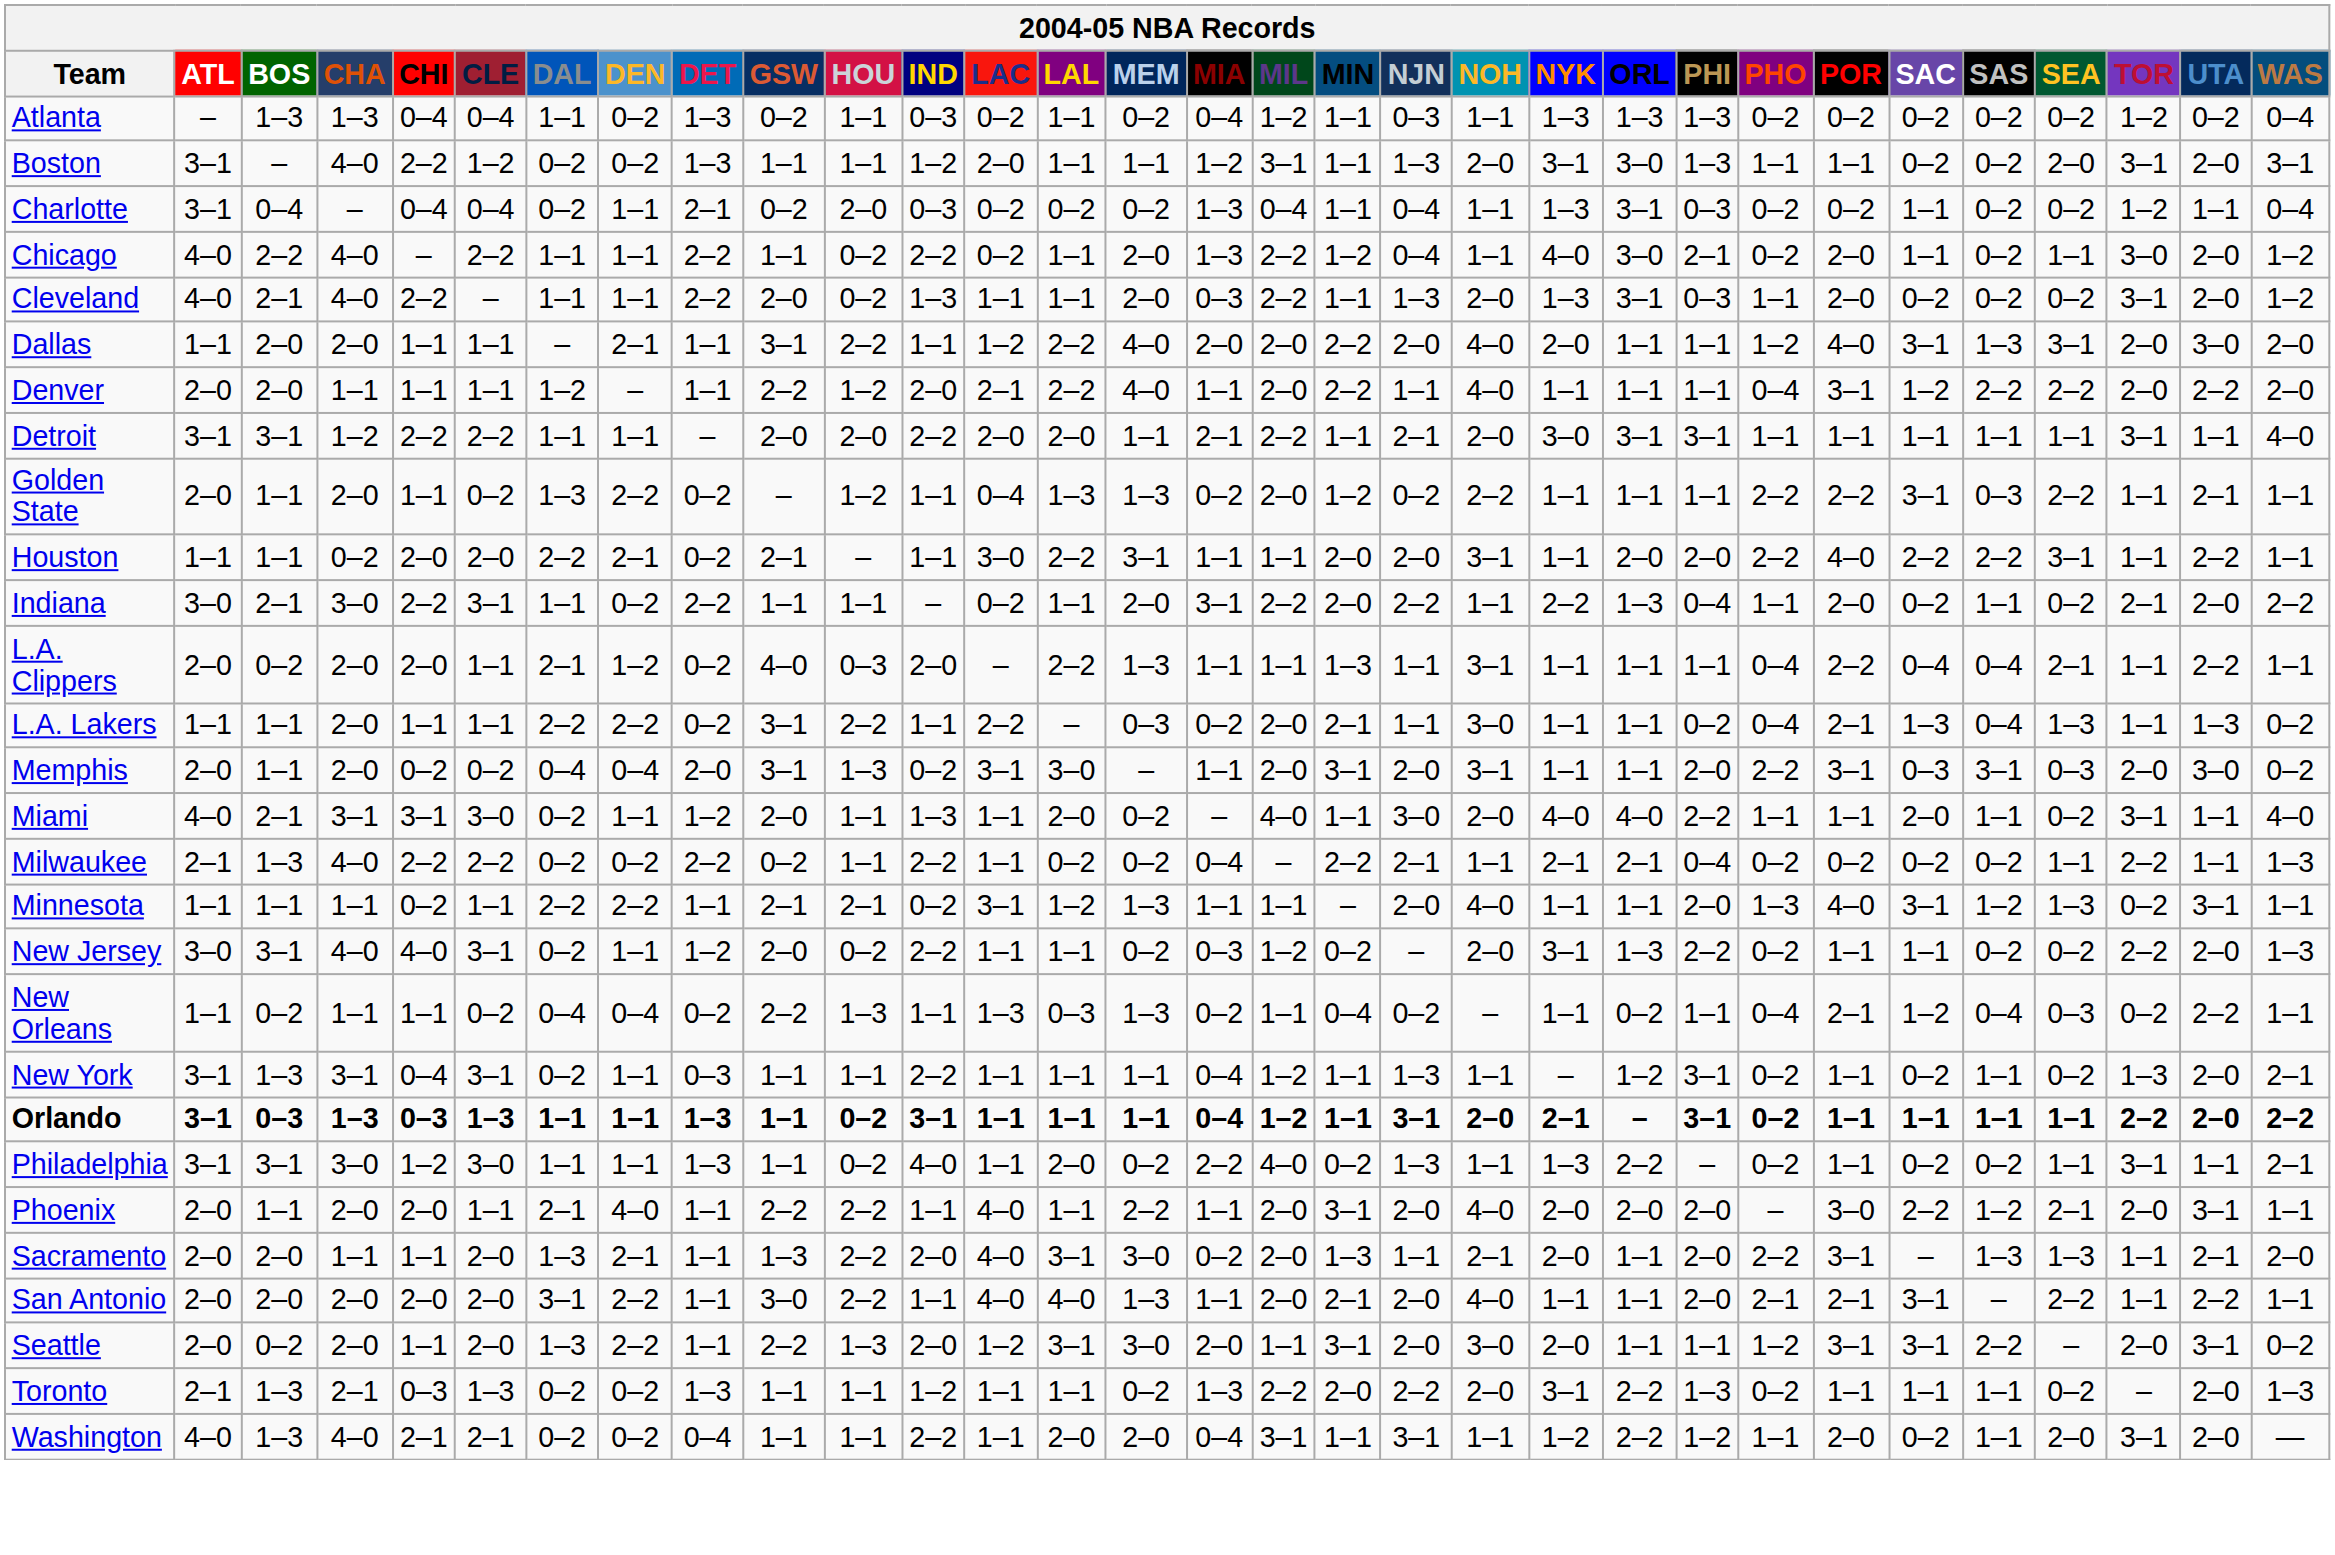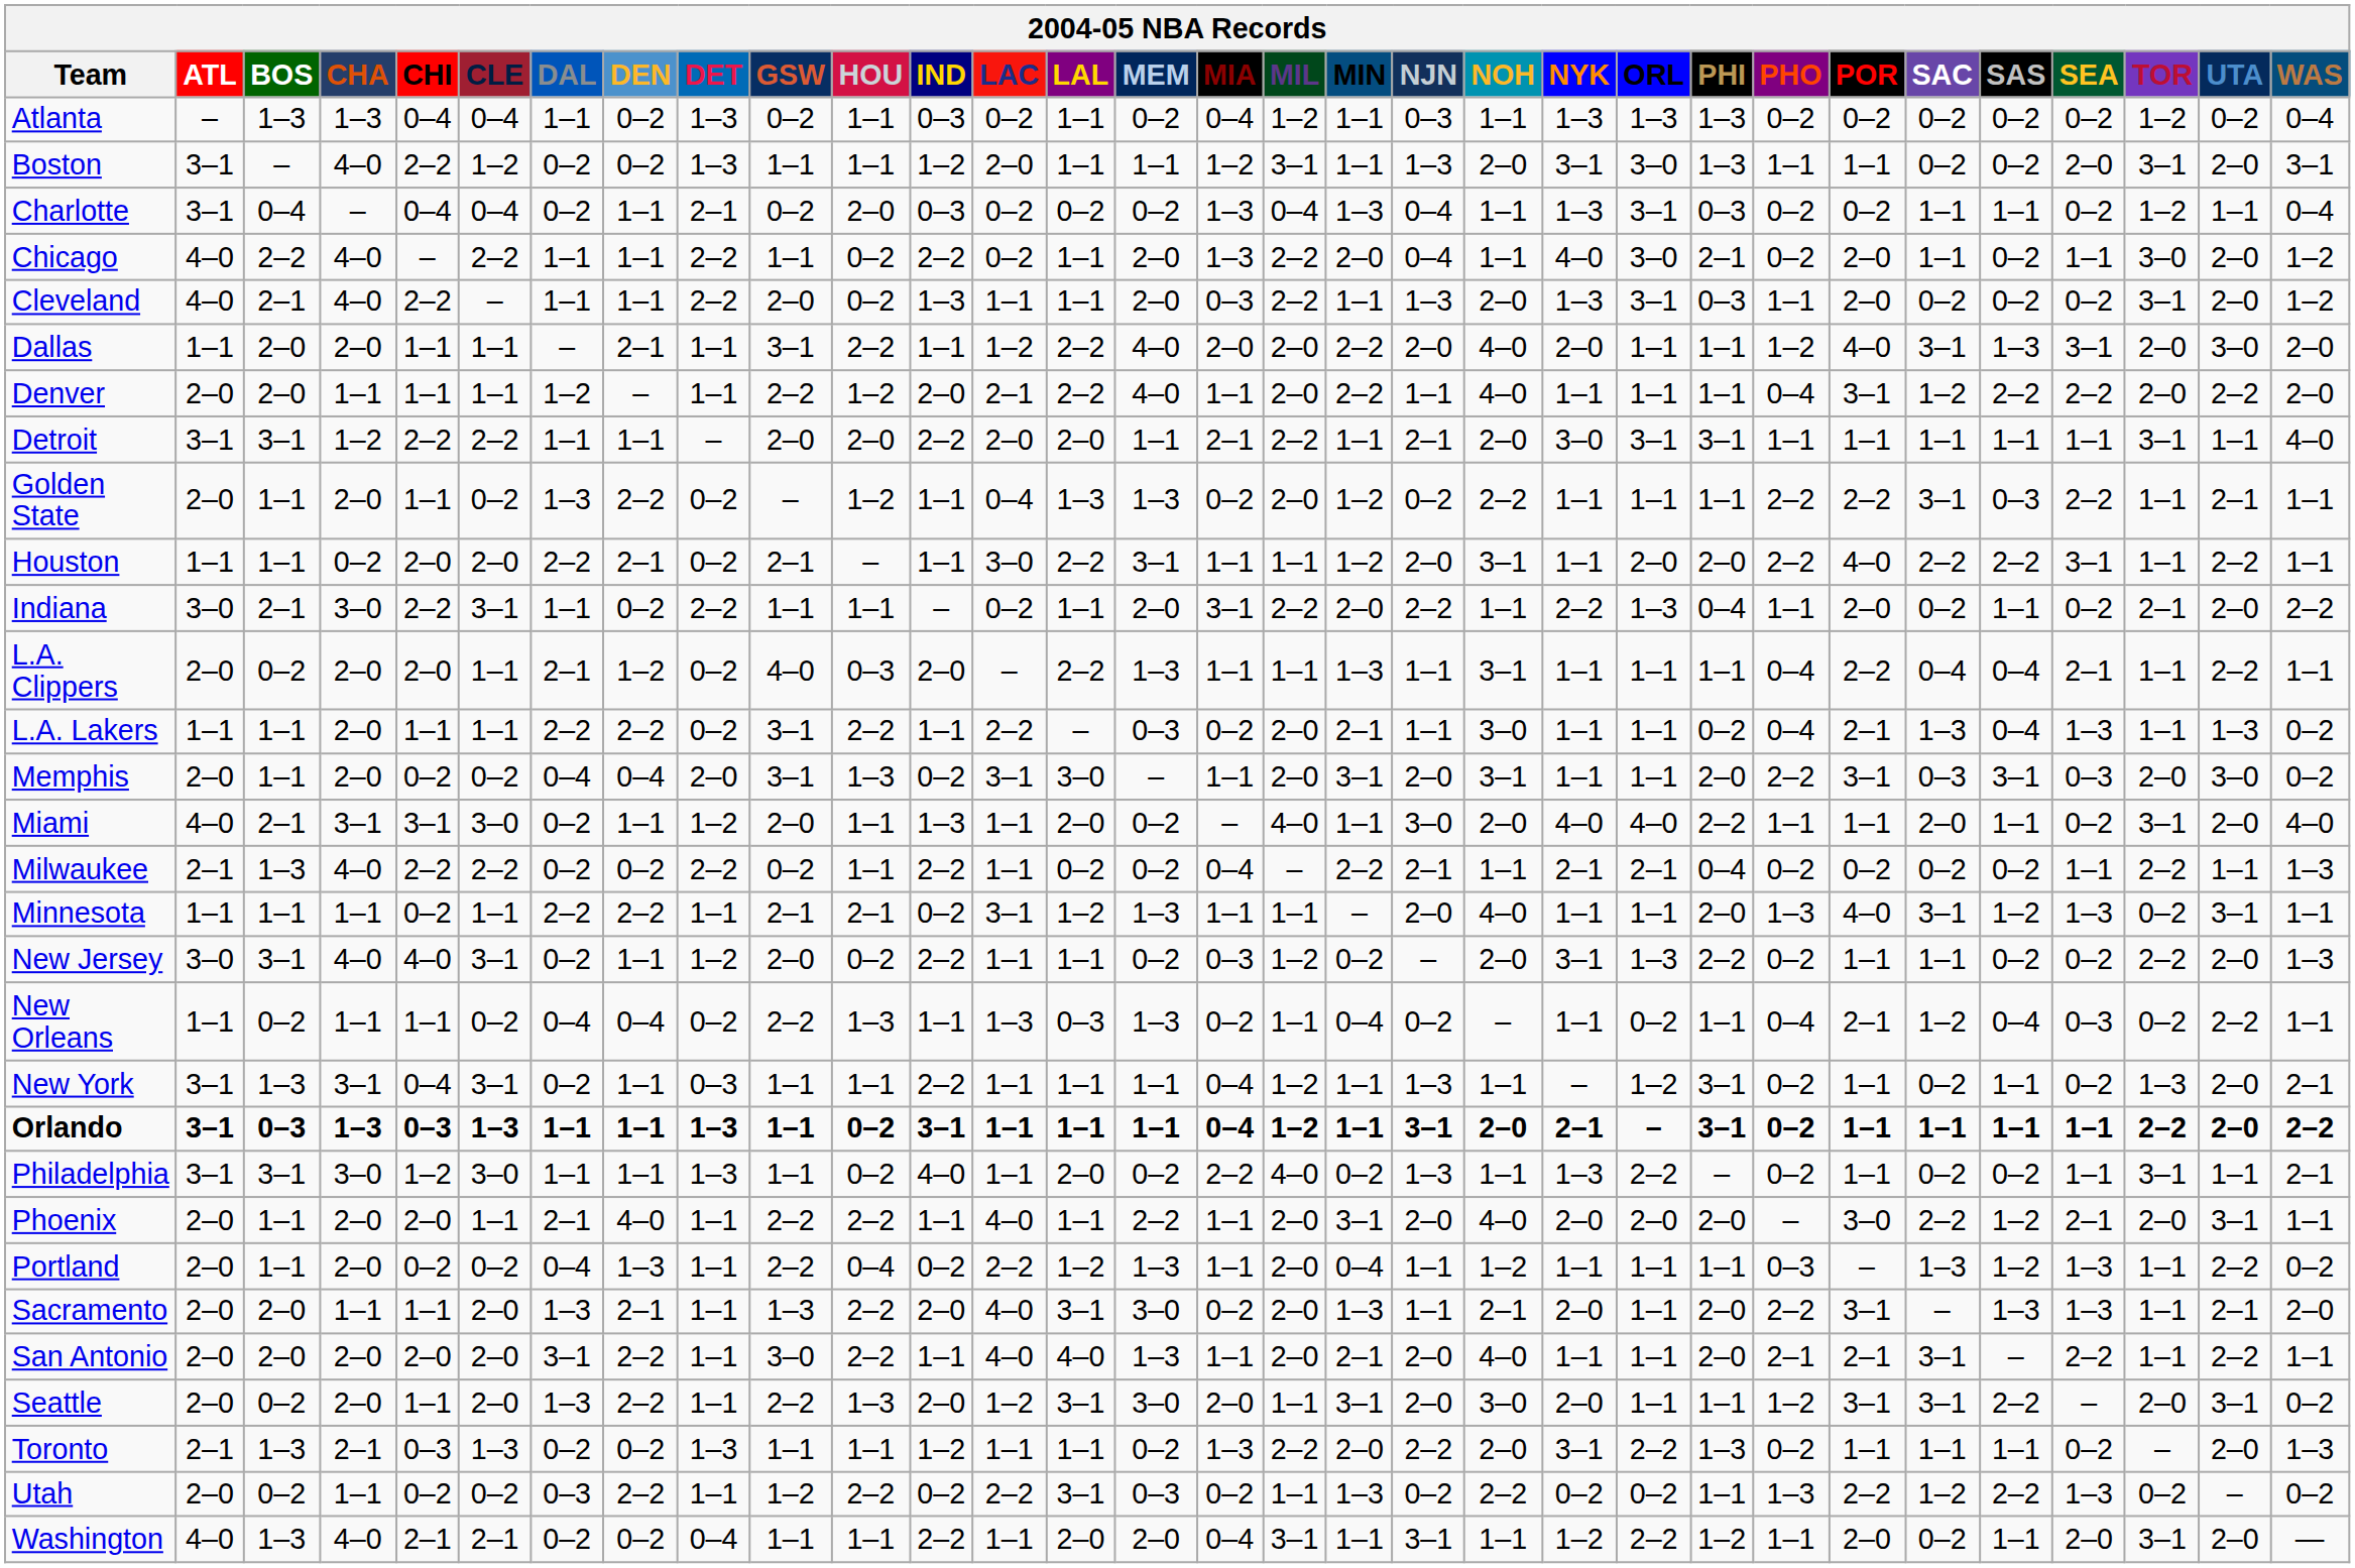Charlotte | MIN: 1–1 -> 1–3
Charlotte | SAS: 0–2 -> 1–1
Chicago | MIN: 1–2 -> 2–0
Houston | MIN: 2–0 -> 1–2
Miami | UTA: 1–1 -> 2–0
+ row: Portland | 2–0 | 1–1 | 2–0 | 0–2 | 0–2 | 0–4 | 1–3 | 1–1 | 2–2 | 0–4 | 0–2 | 2–2 | 1–2 | 1–3 | 1–1 | 2–0 | 0–4 | 1–1 | 1–2 | 1–1 | 1–1 | 1–1 | 0–3 | – | 1–3 | 1–2 | 1–3 | 1–1 | 2–2 | 0–2
+ row: Utah | 2–0 | 0–2 | 1–1 | 0–2 | 0–2 | 0–3 | 2–2 | 1–1 | 1–2 | 2–2 | 0–2 | 2–2 | 3–1 | 0–3 | 0–2 | 1–1 | 1–3 | 0–2 | 2–2 | 0–2 | 0–2 | 1–1 | 1–3 | 2–2 | 1–2 | 2–2 | 1–3 | 0–2 | – | 0–2
